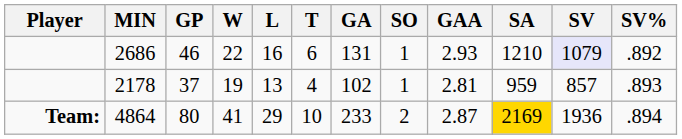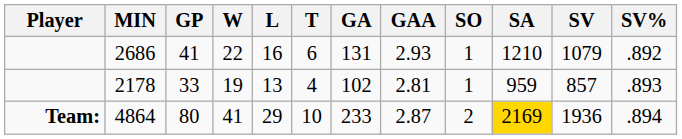columns swapped: GAA <-> SO
2686 | GP: 46 -> 41
2686 | SV: lavender background -> no background
2178 | GP: 37 -> 33
